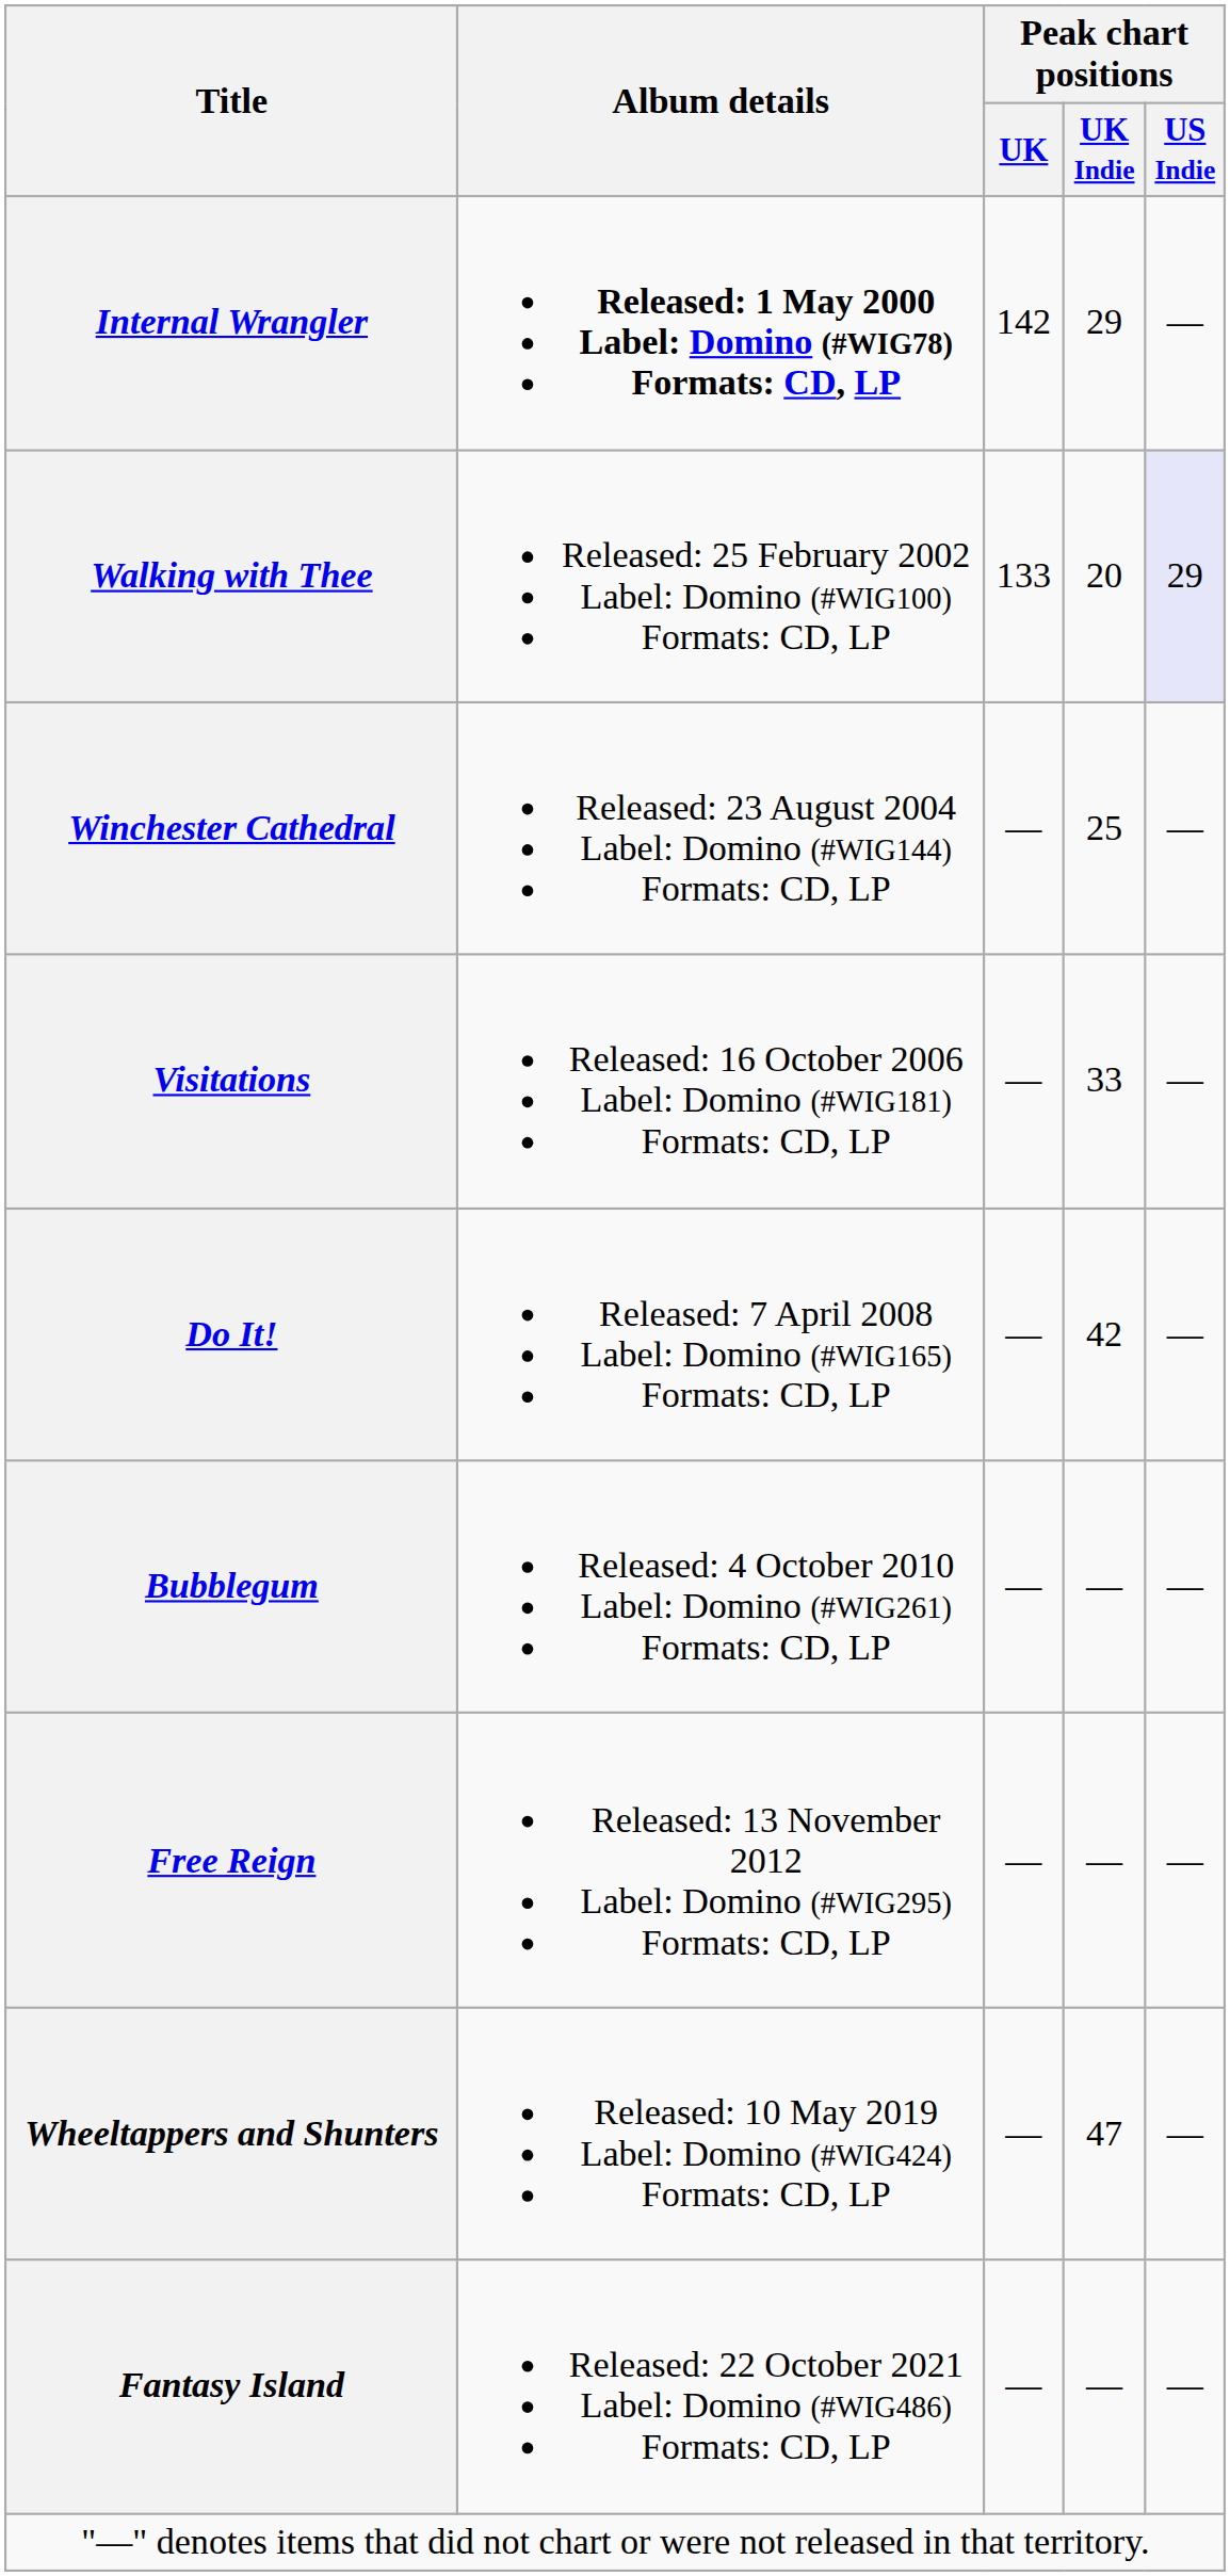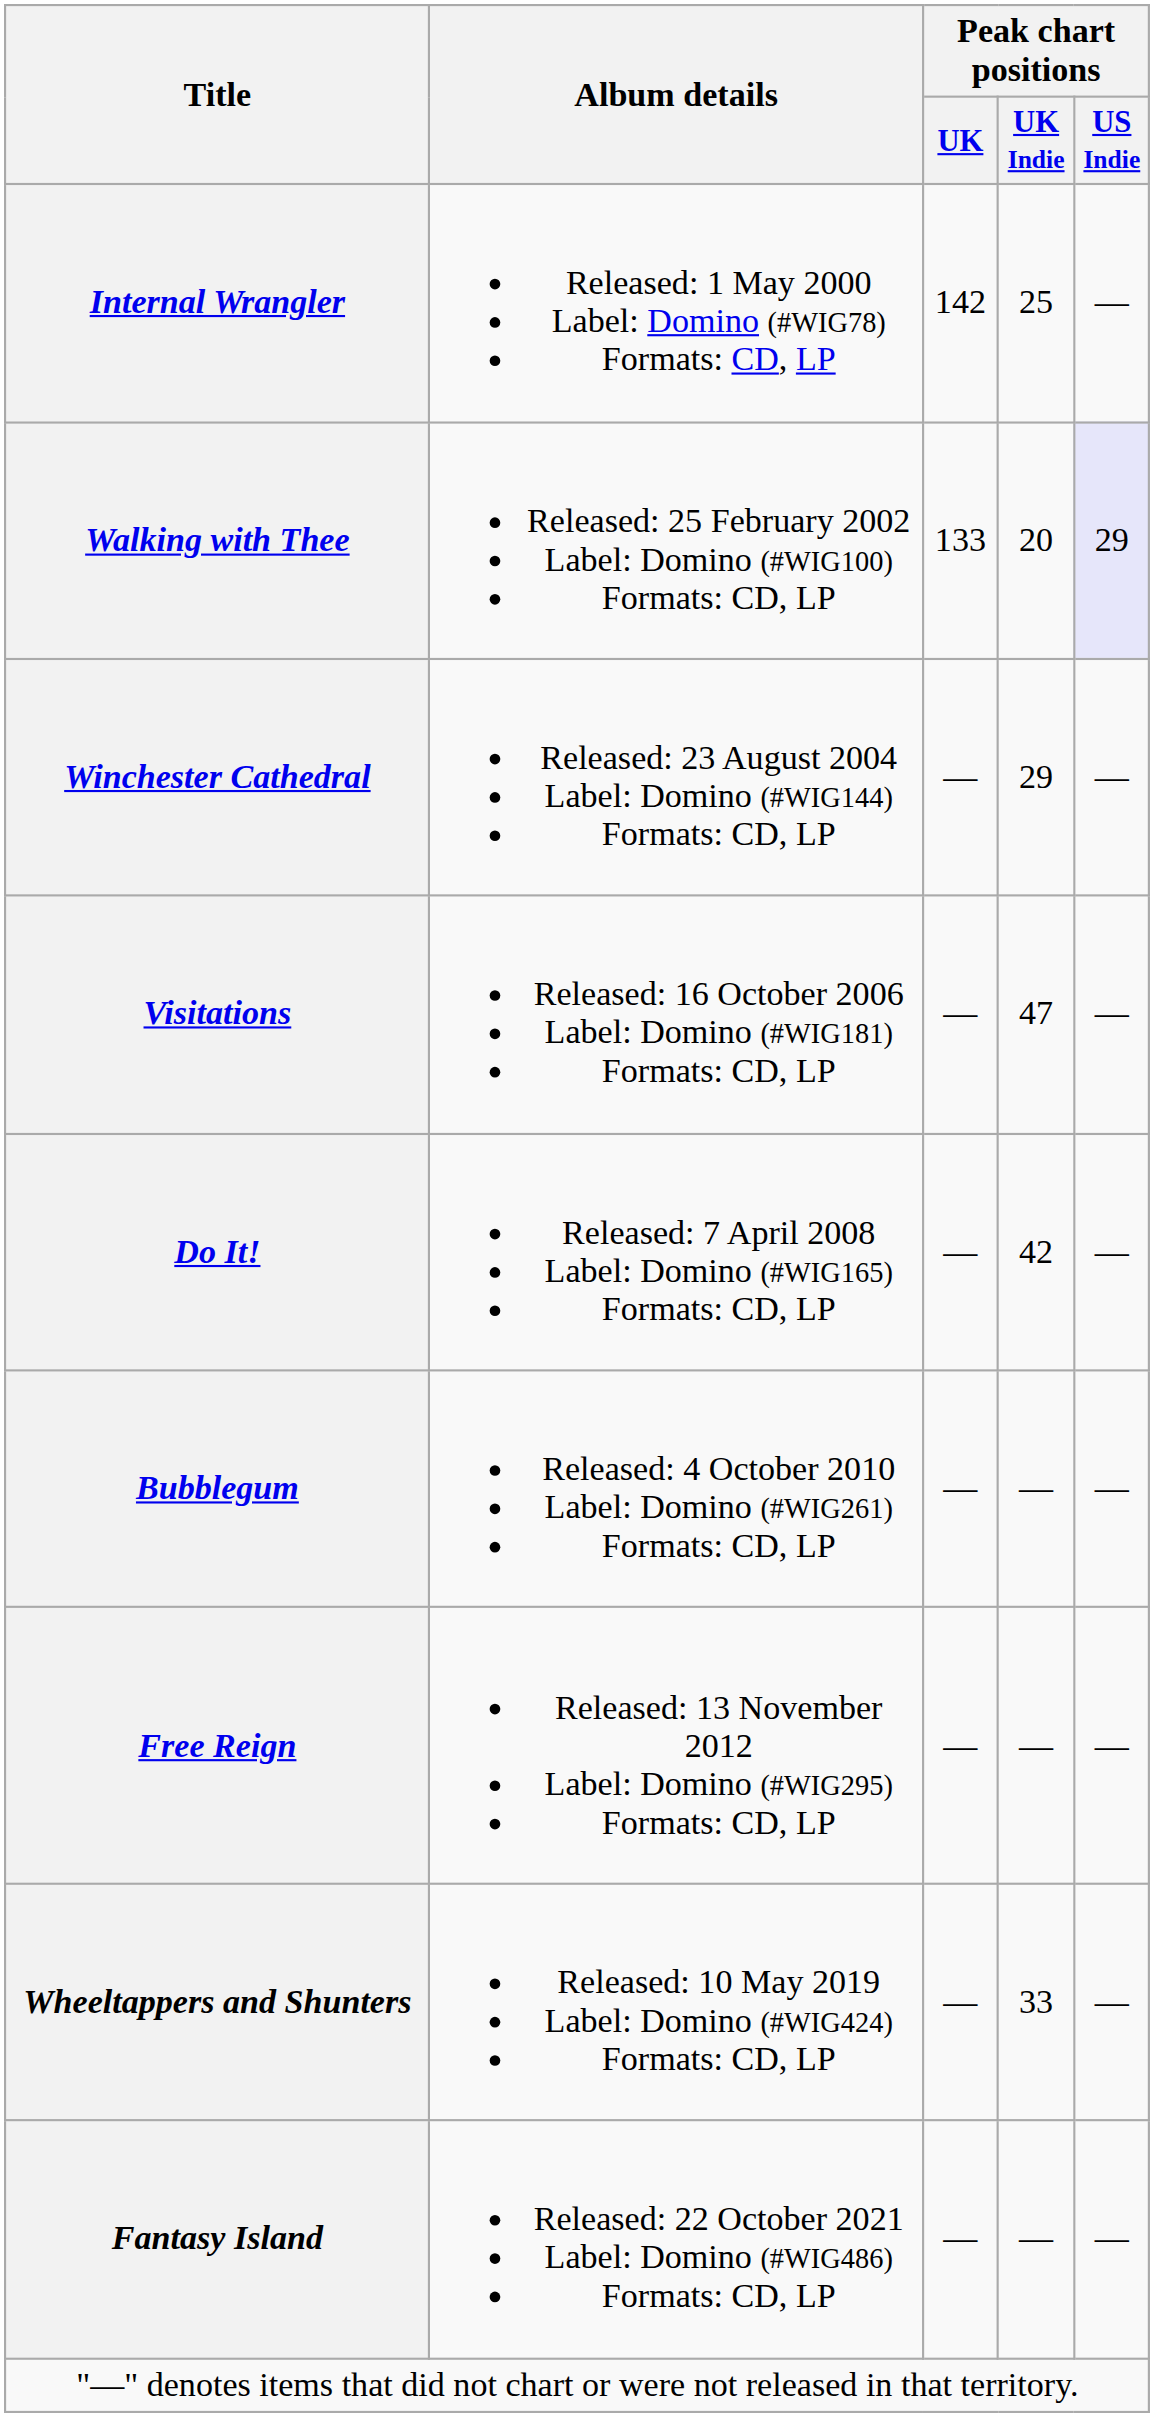Internal Wrangler | Album details: bold -> normal
Internal Wrangler | Peak chart positions / UK Indie: 29 -> 25
Winchester Cathedral | Peak chart positions / UK Indie: 25 -> 29
Visitations | Peak chart positions / UK Indie: 33 -> 47
Wheeltappers and Shunters | Peak chart positions / UK Indie: 47 -> 33
